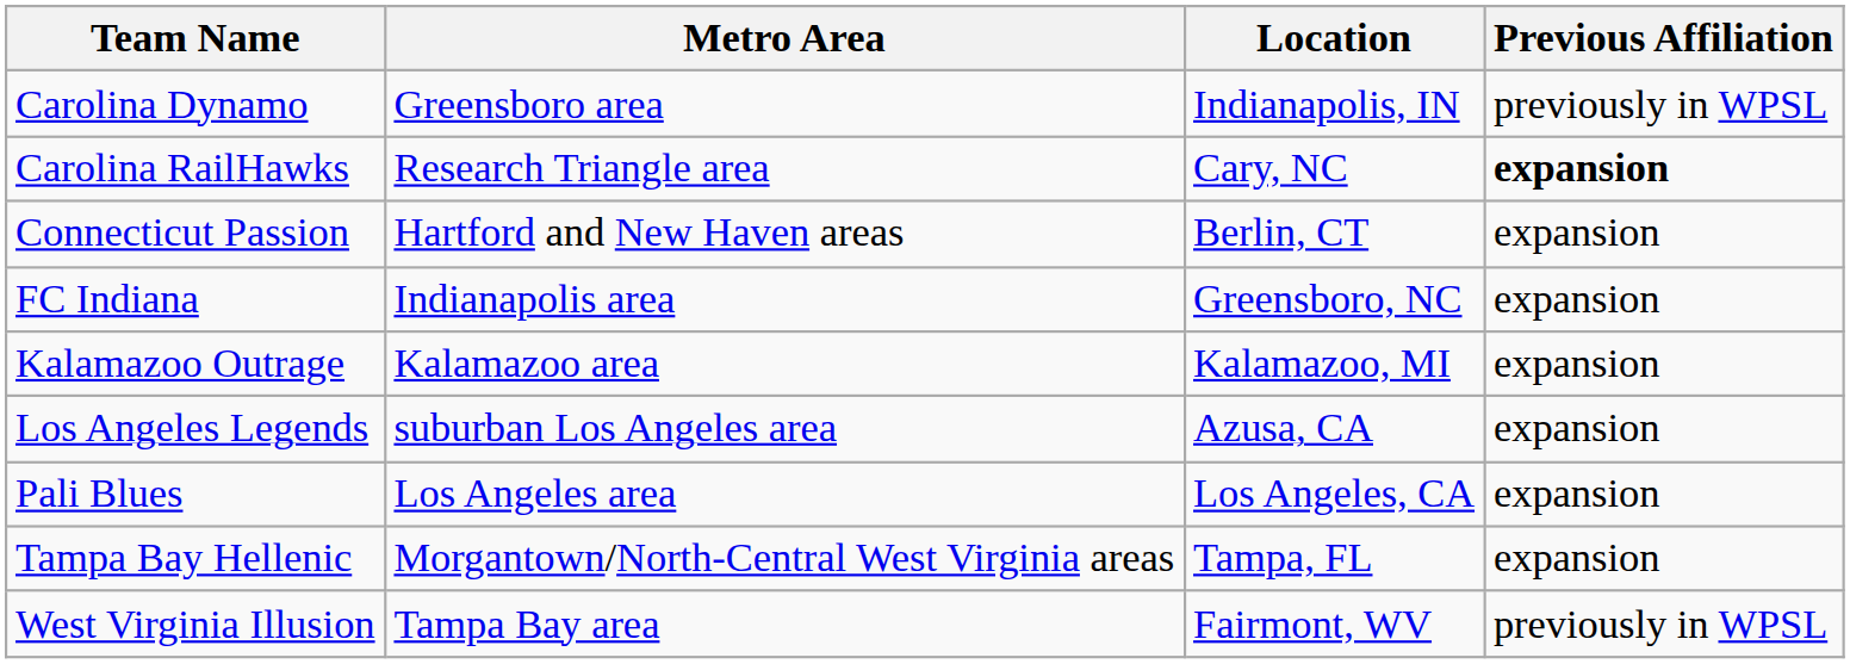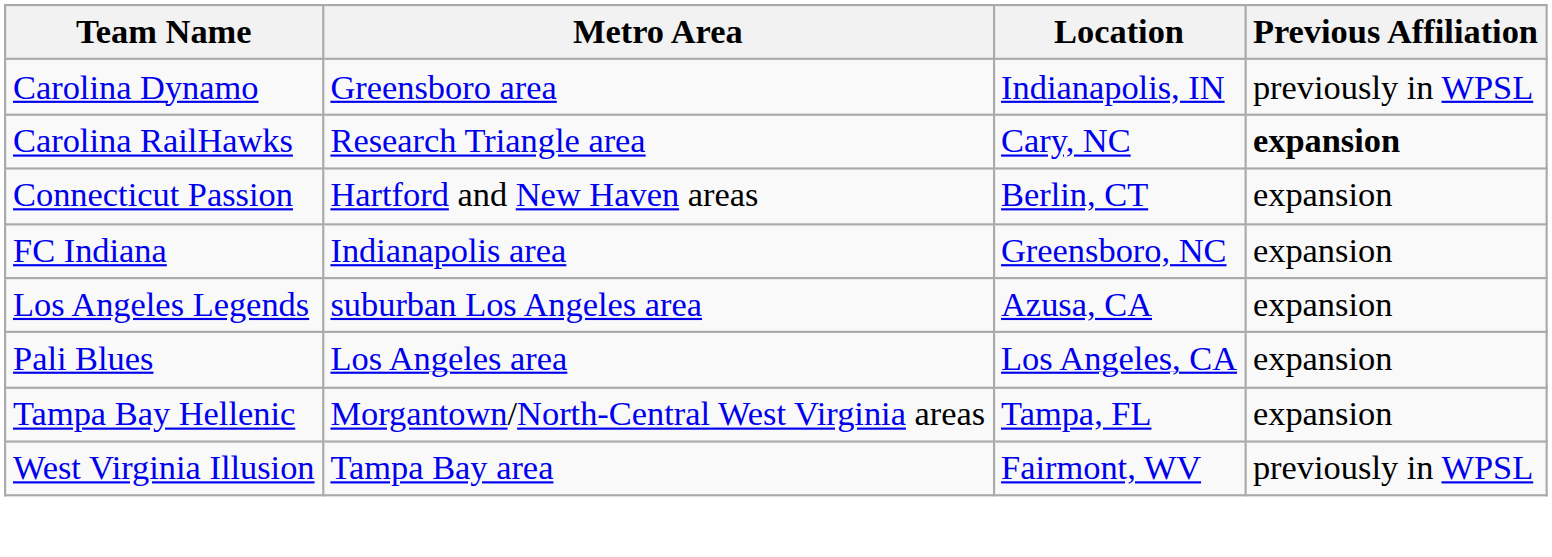- row: Kalamazoo Outrage | Kalamazoo area | Kalamazoo, MI | expansion
